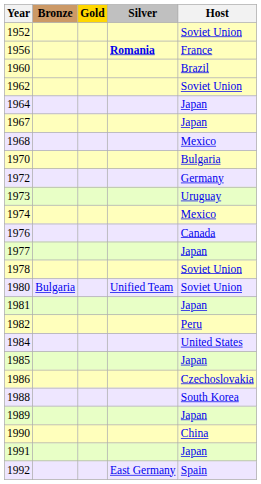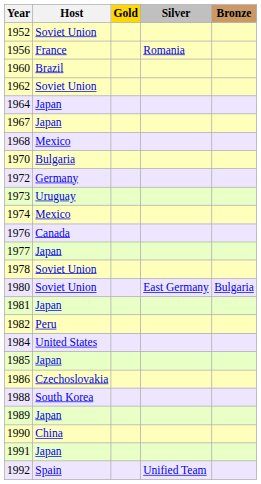columns swapped: Host <-> Bronze
1956 | Silver: bold -> normal
1980 | Silver: Unified Team -> East Germany
1992 | Silver: East Germany -> Unified Team
